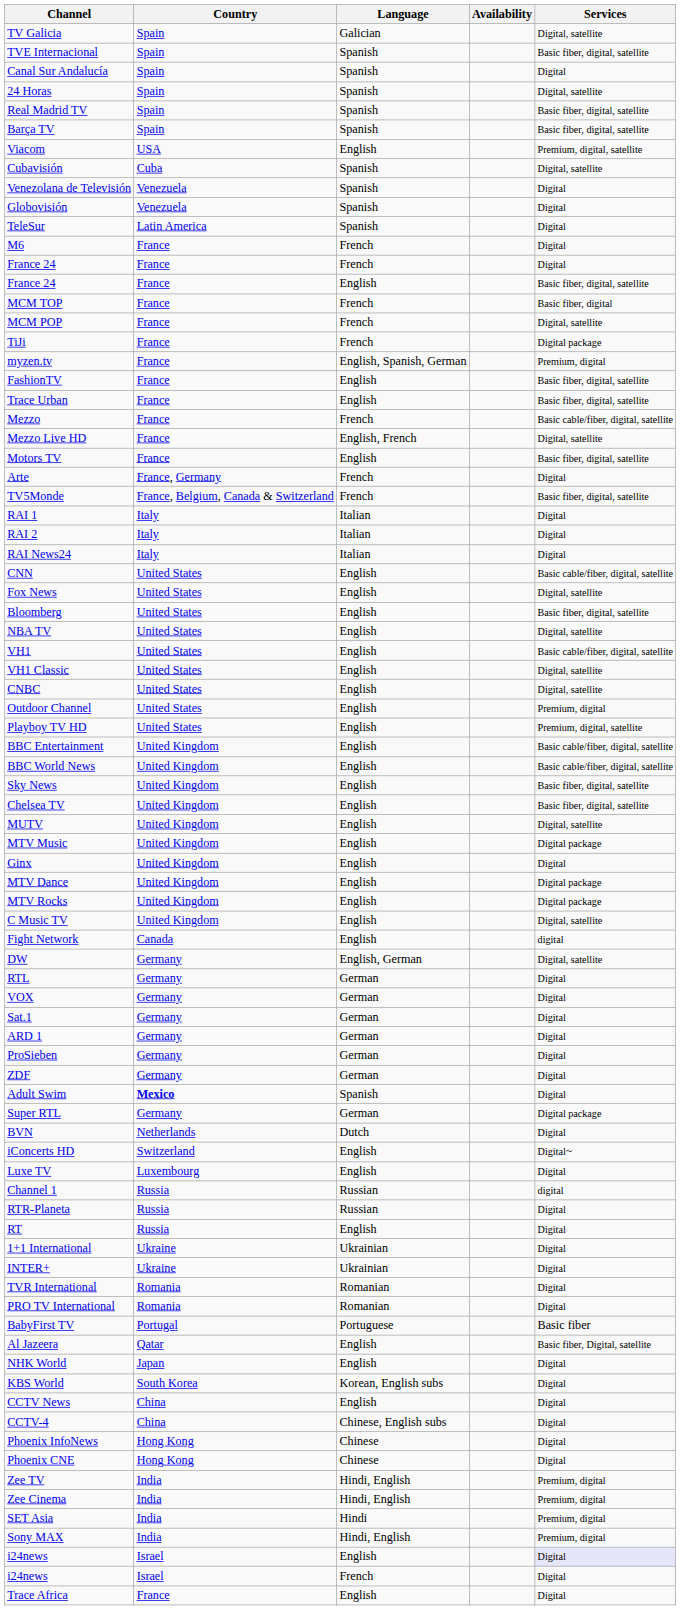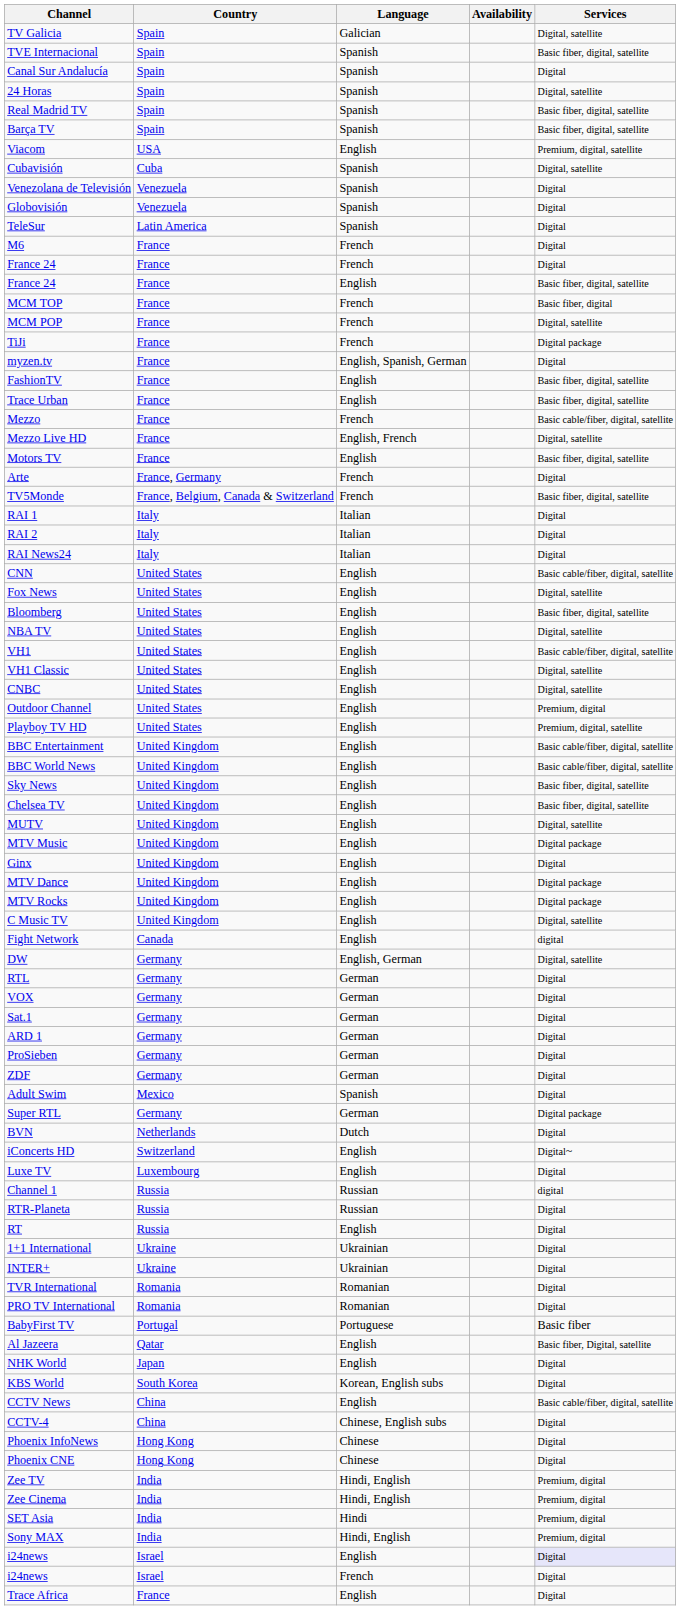myzen.tv | Services: Premium, digital -> Digital
Adult Swim | Country: bold -> normal
CCTV News | Services: Digital -> Basic cable/fiber, digital, satellite
